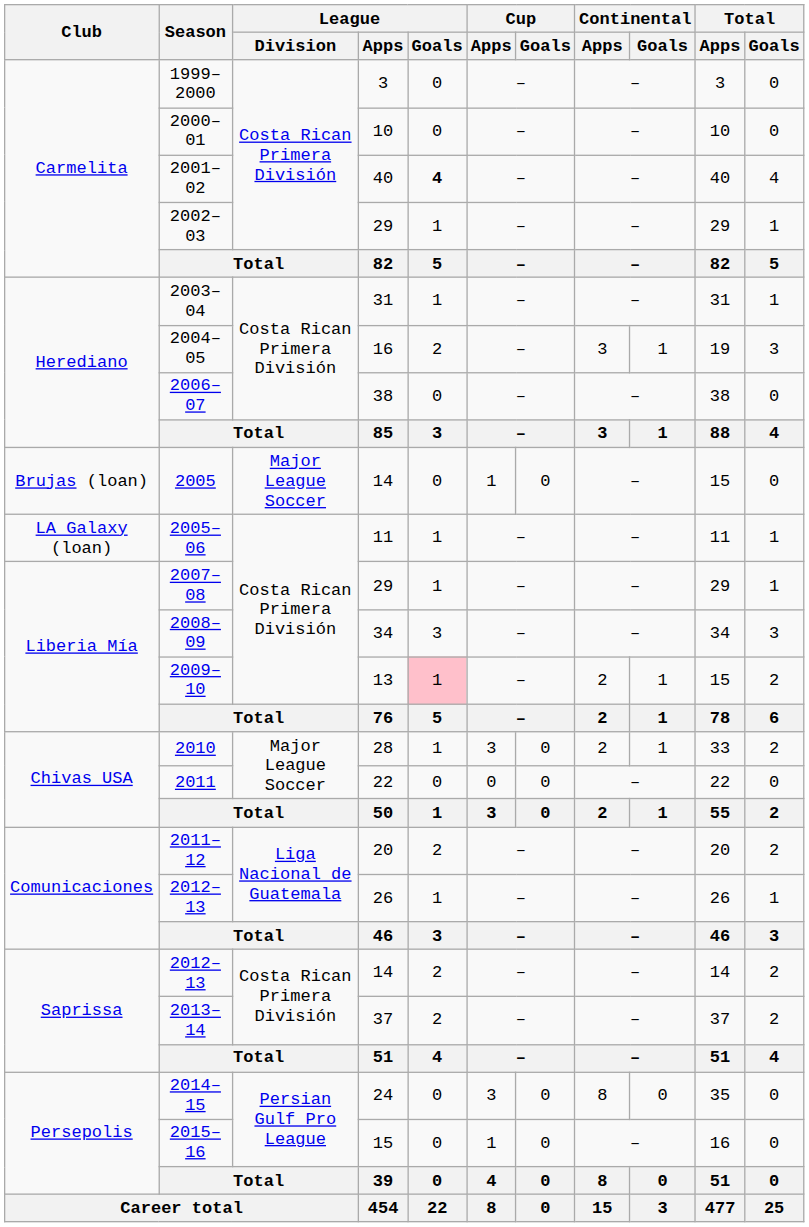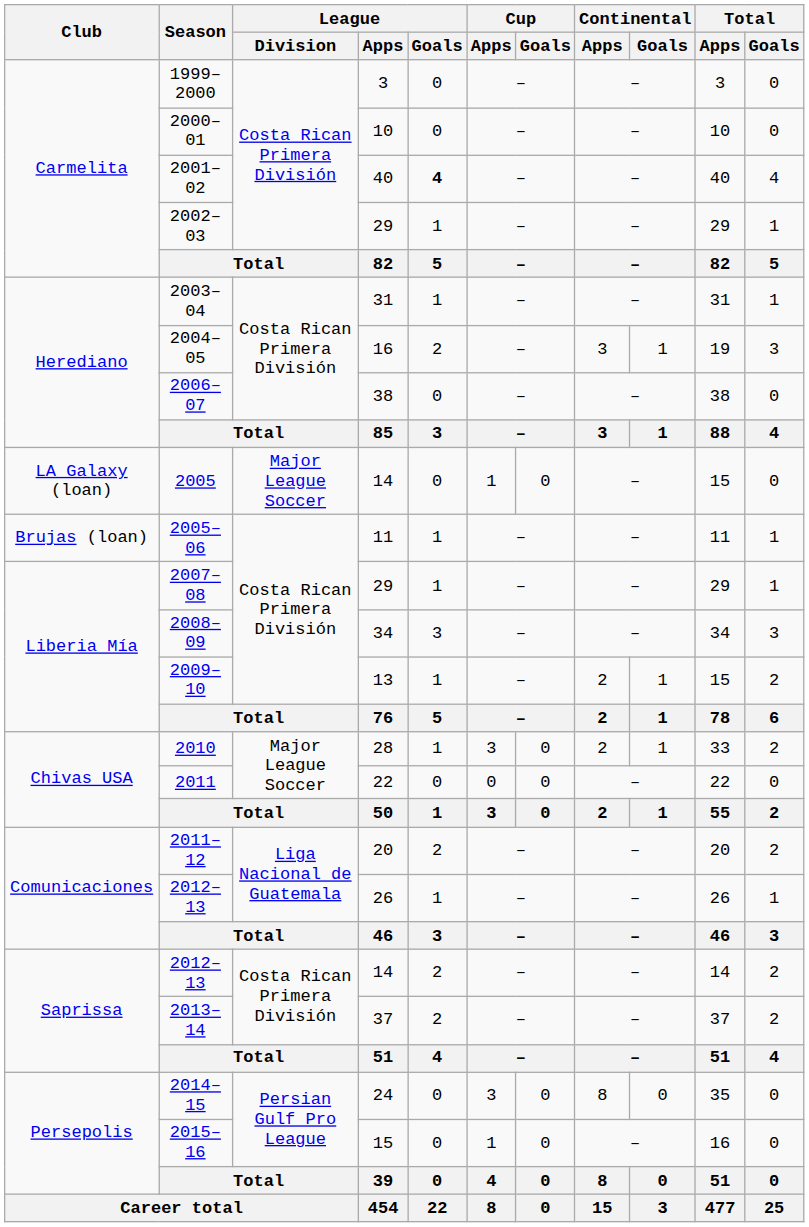2005 | Club: Brujas (loan) -> LA Galaxy (loan)
2005–06 | Club: LA Galaxy (loan) -> Brujas (loan)
2009–10 | League / Goals: pink background -> no background
